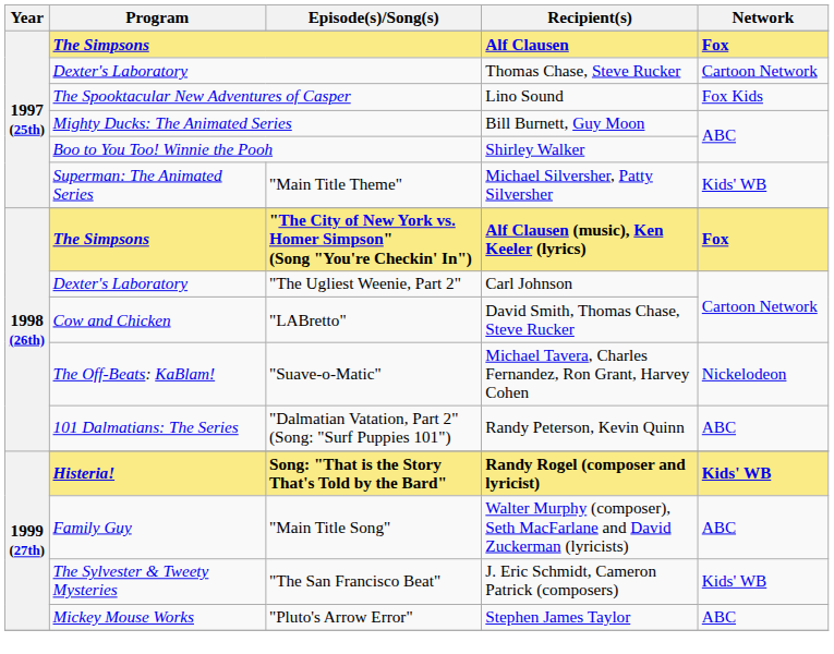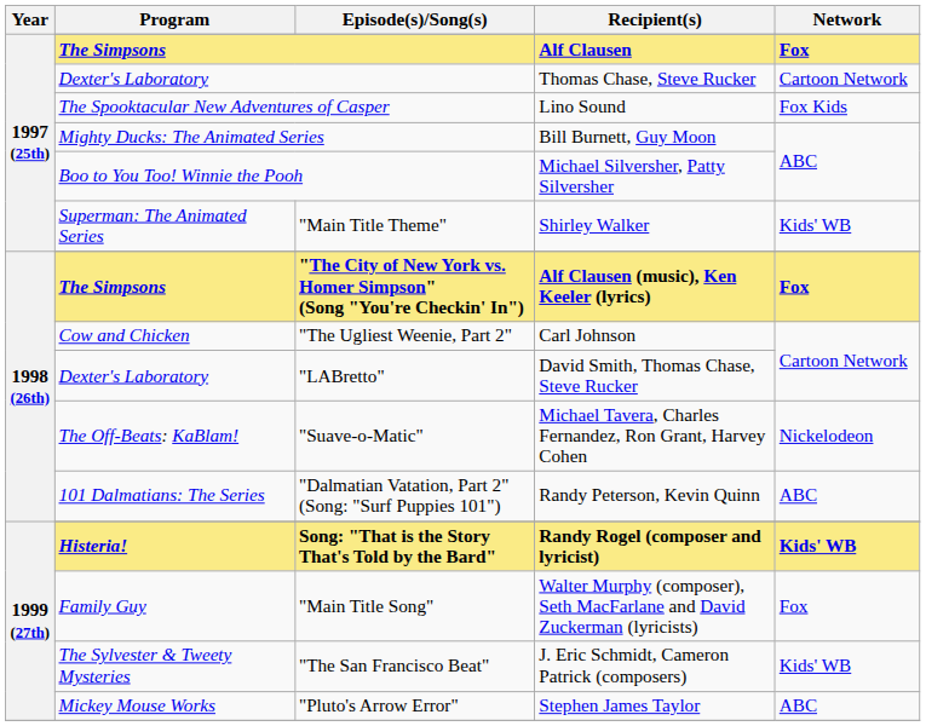Boo to You Too! Winnie the Pooh | Recipient(s): Shirley Walker -> Michael Silversher, Patty Silversher
"Main Title Theme" | Recipient(s): Michael Silversher, Patty Silversher -> Shirley Walker
"The Ugliest Weenie, Part 2" | Program: Dexter's Laboratory -> Cow and Chicken
"LABretto" | Program: Cow and Chicken -> Dexter's Laboratory
"Main Title Song" | Network: ABC -> Fox
